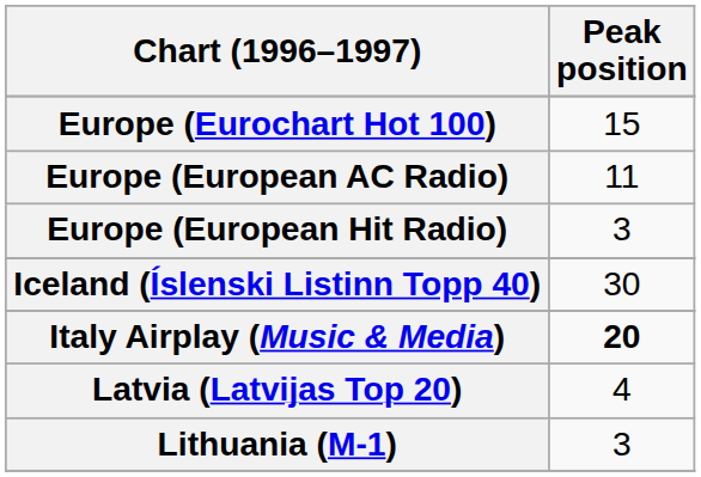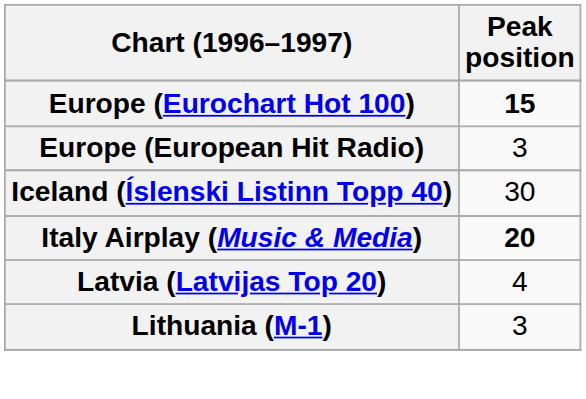Europe (Eurochart Hot 100) | Peak position: normal -> bold
- row: Europe (European AC Radio) | 11
